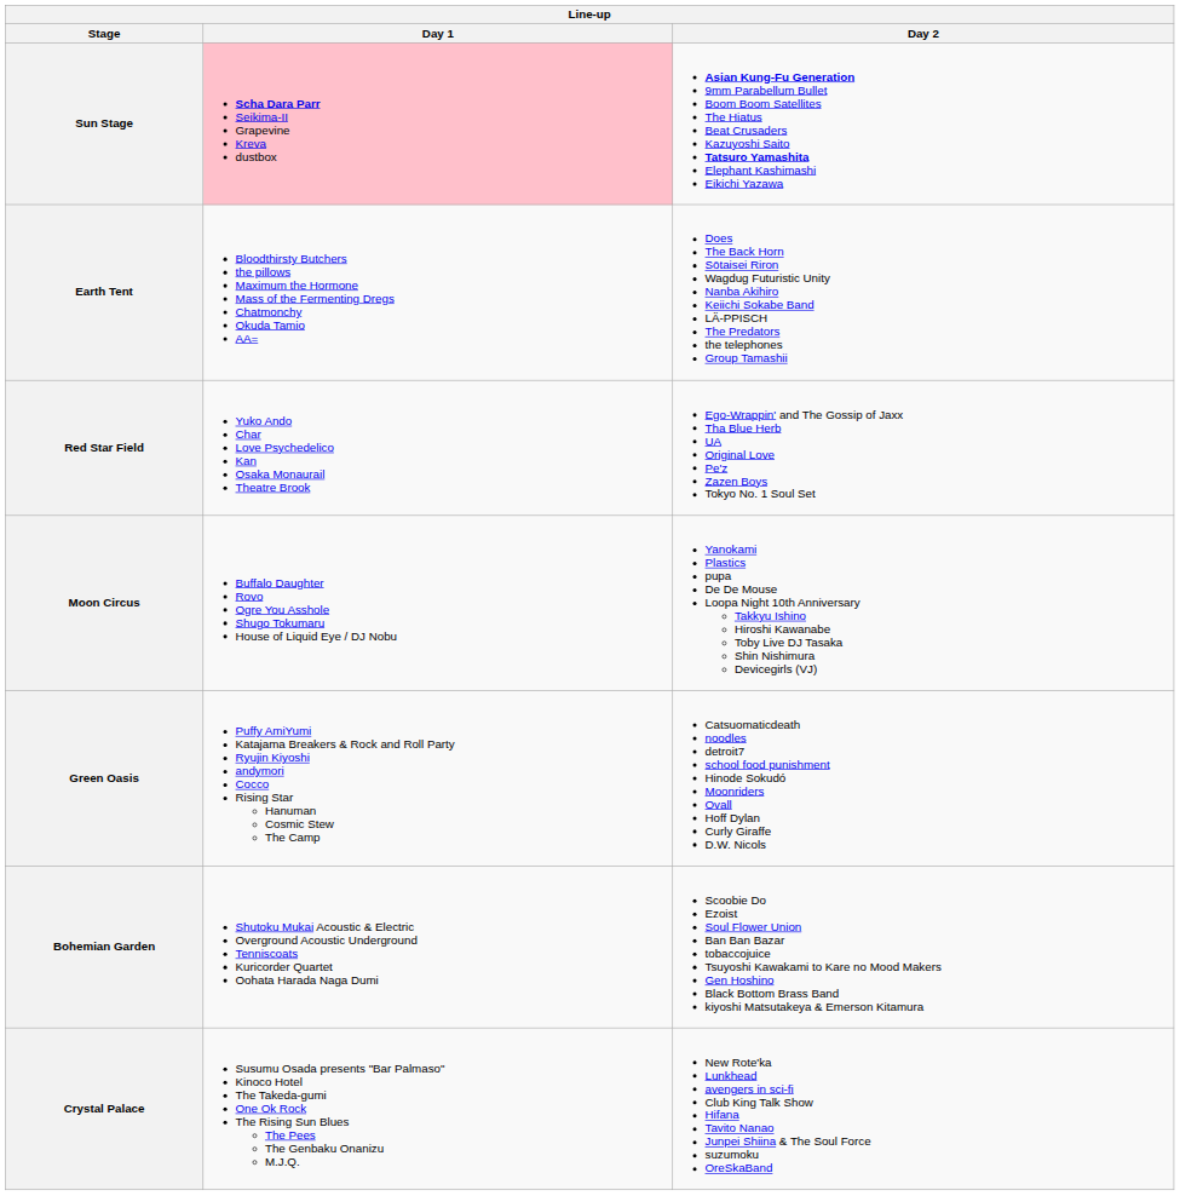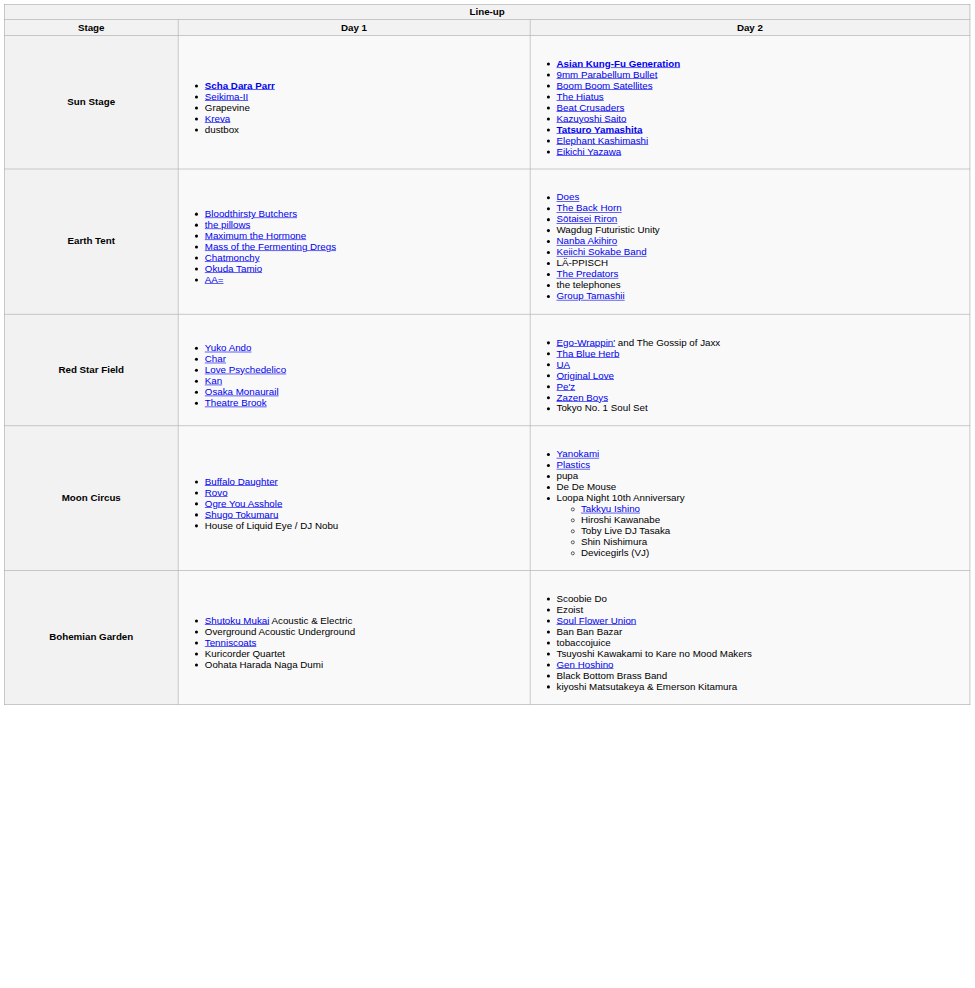Sun Stage | Day 1: pink background -> no background
- row: Green Oasis | Puffy AmiYumi Katajama Breakers & Rock and Roll Party Ryujin Kiyoshi andymori Cocco Rising Star Hanuman Cosmic Stew The Camp | Catsuomaticdeath noodles detroit7 school food punishment Hinode Sokudó Moonriders Ovall Hoff Dylan Curly Giraffe D.W. Nicols
- row: Crystal Palace | Susumu Osada presents "Bar Palmaso" Kinoco Hotel The Takeda-gumi One Ok Rock The Rising Sun Blues The Pees The Genbaku Onanizu M.J.Q. | New Rote'ka Lunkhead avengers in sci-fi Club King Talk Show Hifana Tavito Nanao Junpei Shiina & The Soul Force suzumoku OreSkaBand
